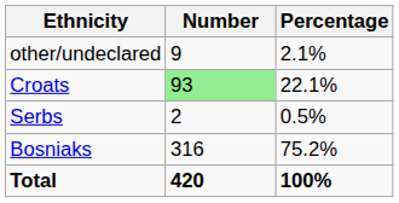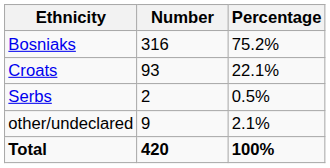rows swapped: Bosniaks <-> other/undeclared
Croats | Number: lightgreen background -> no background
